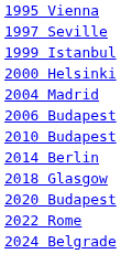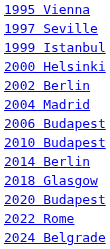+ row: 2002 Berlin
